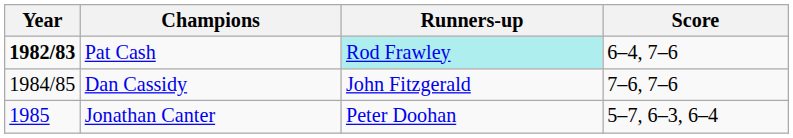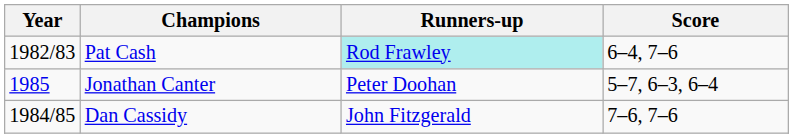Pat Cash | Year: bold -> normal
rows swapped: Dan Cassidy <-> Jonathan Canter
